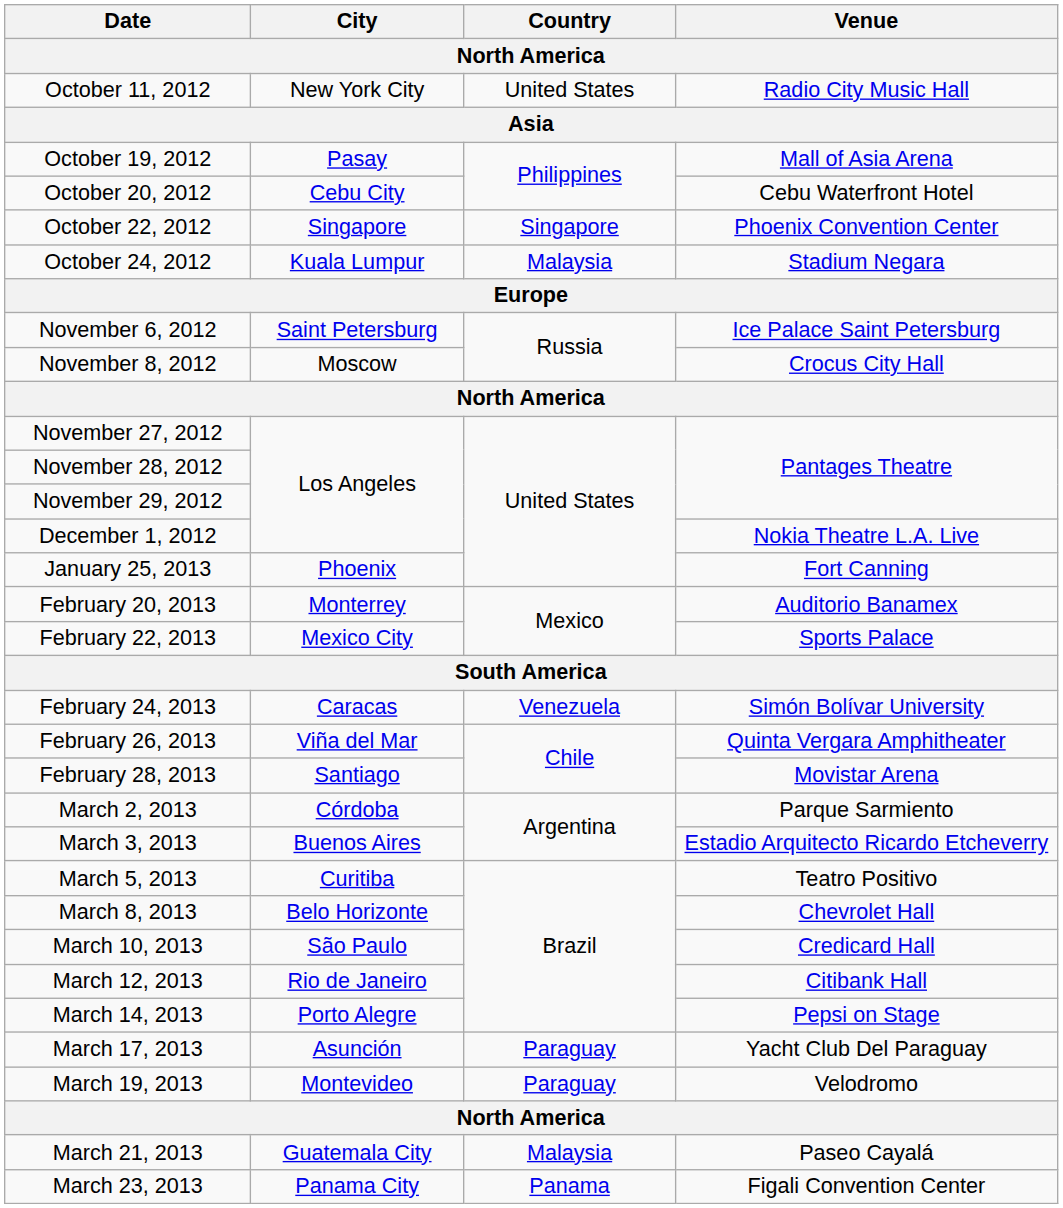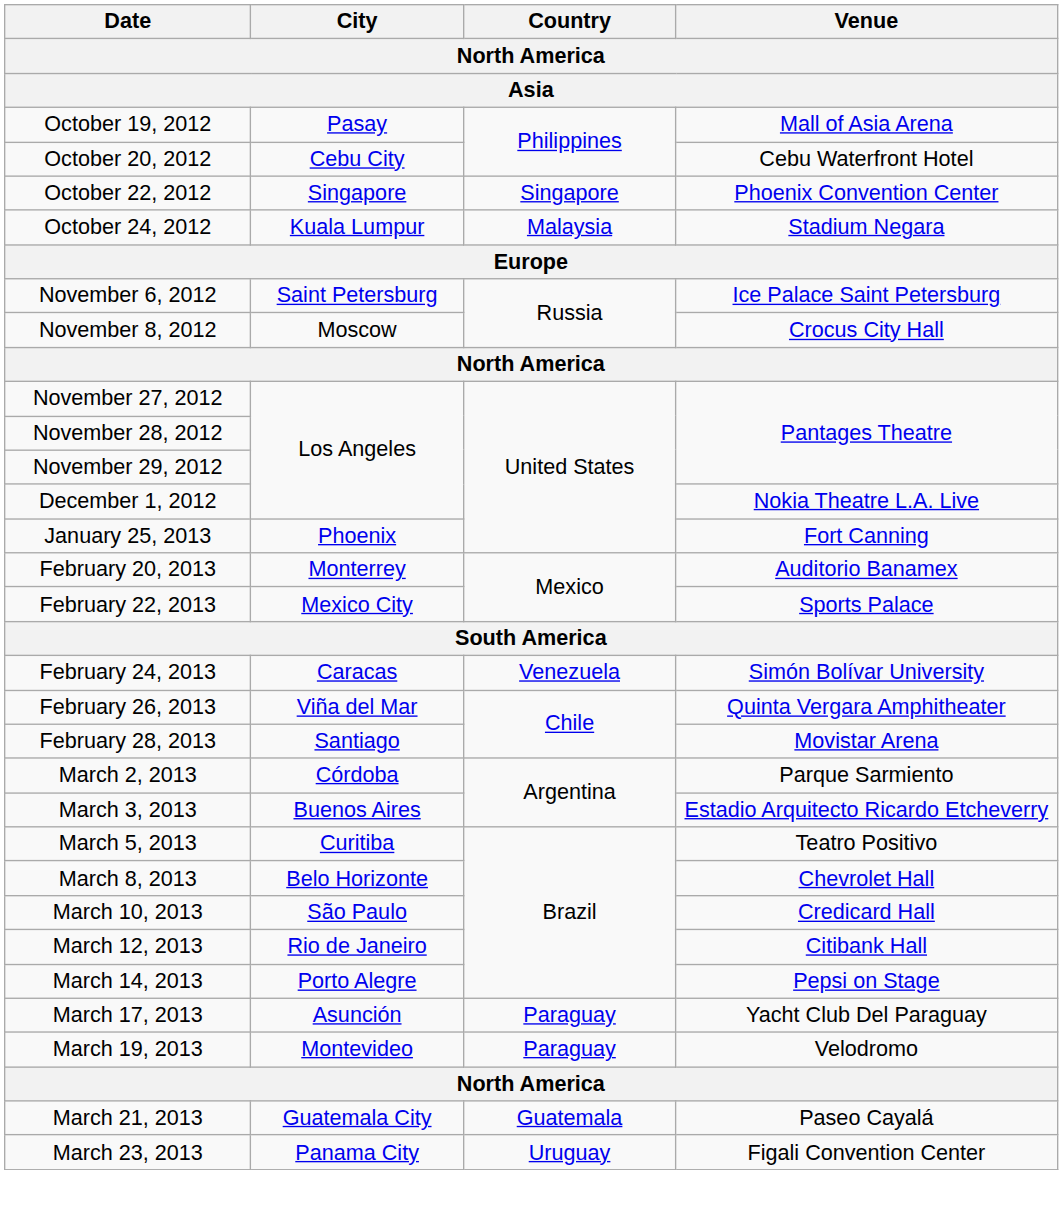- row: October 11, 2012 | New York City | United States | Radio City Music Hall
March 21, 2013 | Country: Malaysia -> Guatemala
March 23, 2013 | Country: Panama -> Uruguay
